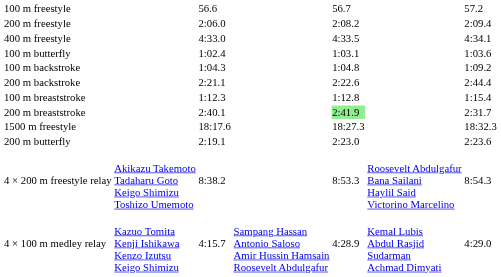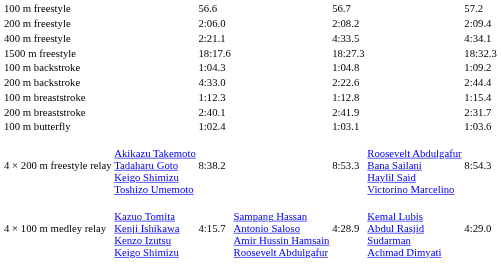400 m freestyle | column 3: 4:33.0 -> 2:21.1
rows swapped: 1500 m freestyle <-> 100 m butterfly
200 m backstroke | column 3: 2:21.1 -> 4:33.0
200 m breaststroke | column 5: lightgreen background -> no background
- row: 200 m butterfly | 2:19.1 | 2:23.0 | 2:23.6
